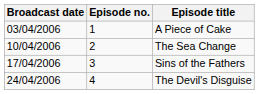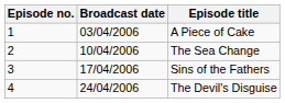columns swapped: Episode no. <-> Broadcast date
